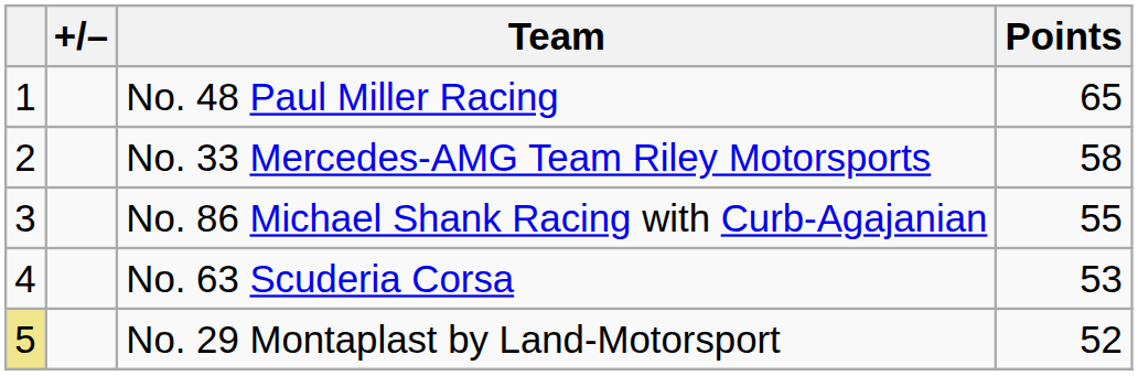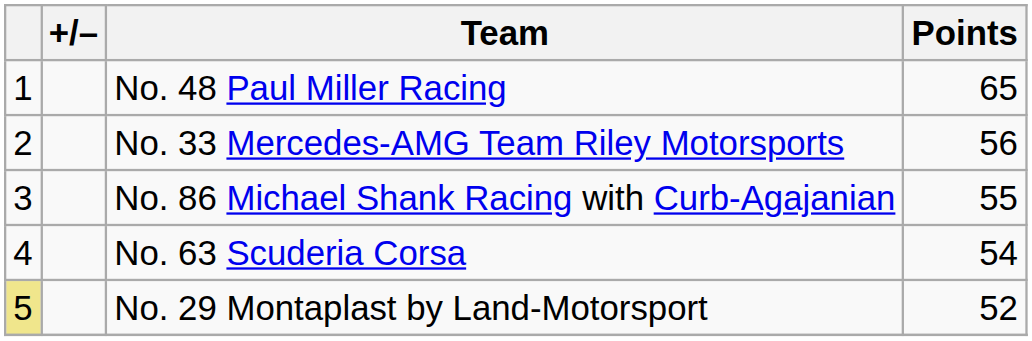No. 33 Mercedes-AMG Team Riley Motorsports | Points: 58 -> 56
No. 63 Scuderia Corsa | Points: 53 -> 54
